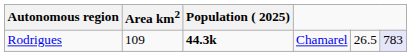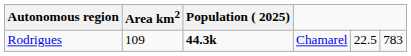Rodrigues | column 5: 26.5 -> 22.5
Rodrigues | column 6: lavender background -> no background
